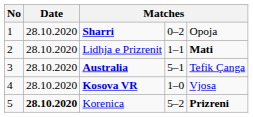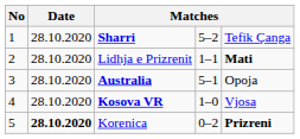Sharri | column 4: 0–2 -> 5–2
Sharri | column 5: Opoja -> Tefik Çanga
Australia | column 5: Tefik Çanga -> Opoja
Korenica | column 4: 5–2 -> 0–2
